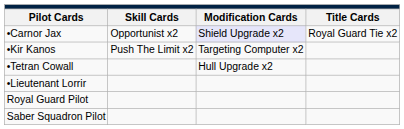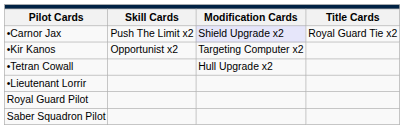•Carnor Jax | column 2: Opportunist x2 -> Push The Limit x2
•Kir Kanos | column 2: Push The Limit x2 -> Opportunist x2
